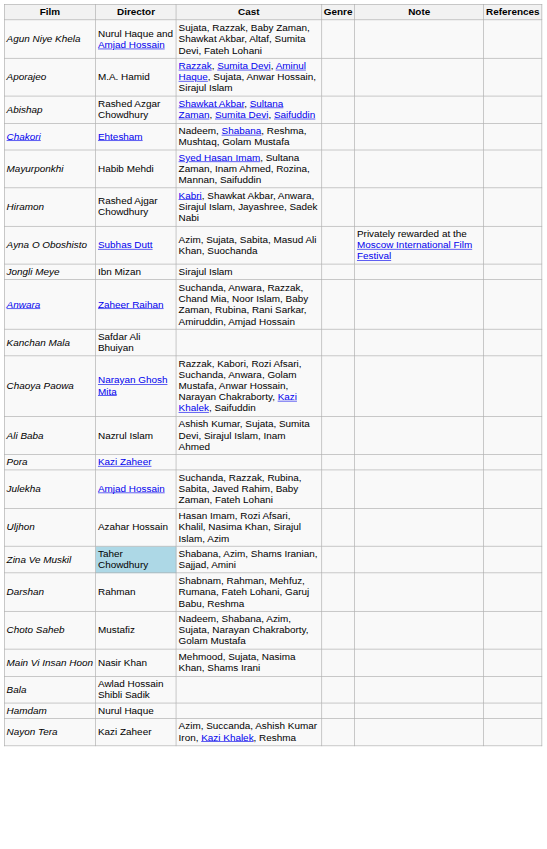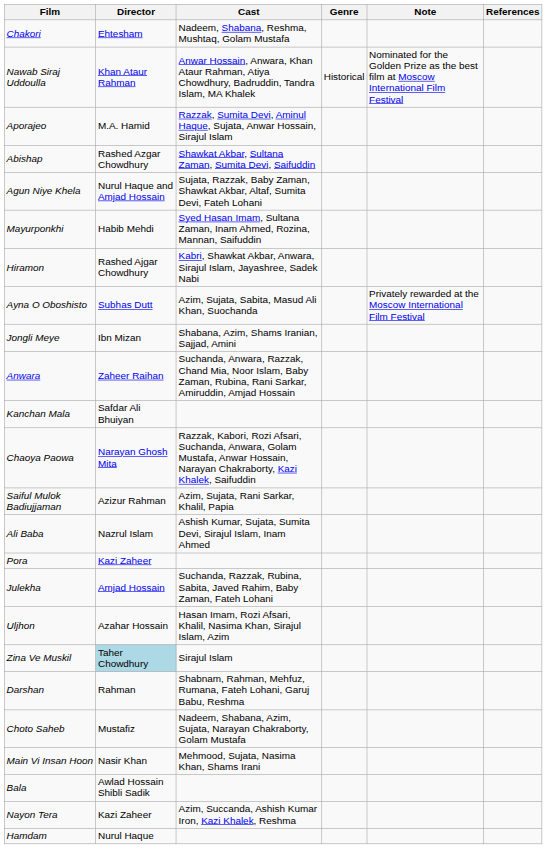rows swapped: Chakori <-> Agun Niye Khela
+ row: Nawab Siraj Uddoulla | Khan Ataur Rahman | Anwar Hossain, Anwara, Khan Ataur Rahman, Atiya Chowdhury, Badruddin, Tandra Islam, MA Khalek | Historical | Nominated for the Golden Prize as the best film at Moscow International Film Festival
Jongli Meye | Cast: Sirajul Islam -> Shabana, Azim, Shams Iranian, Sajjad, Amini
+ row: Saiful Mulok Badiujjaman | Azizur Rahman | Azim, Sujata, Rani Sarkar, Khalil, Papia
Zina Ve Muskil | Cast: Shabana, Azim, Shams Iranian, Sajjad, Amini -> Sirajul Islam
rows swapped: Nayon Tera <-> Hamdam
